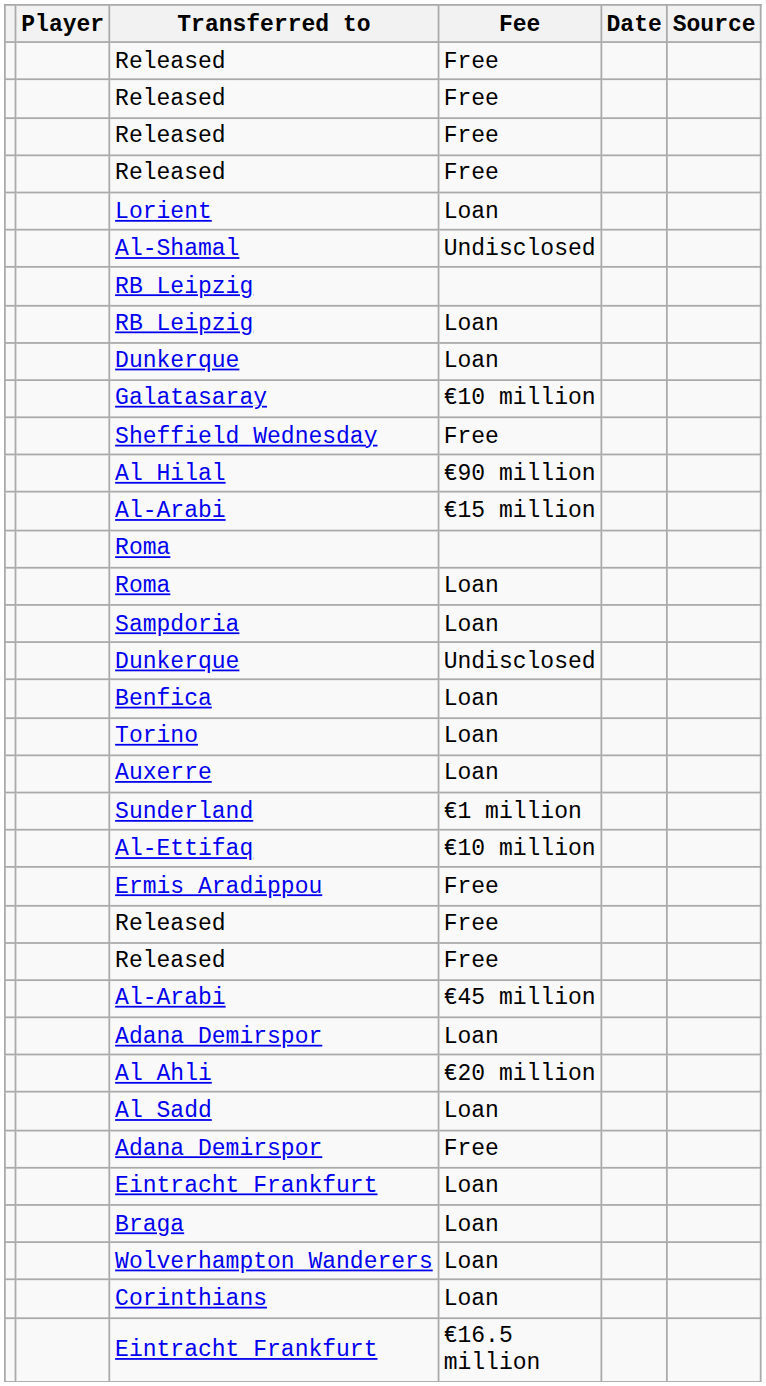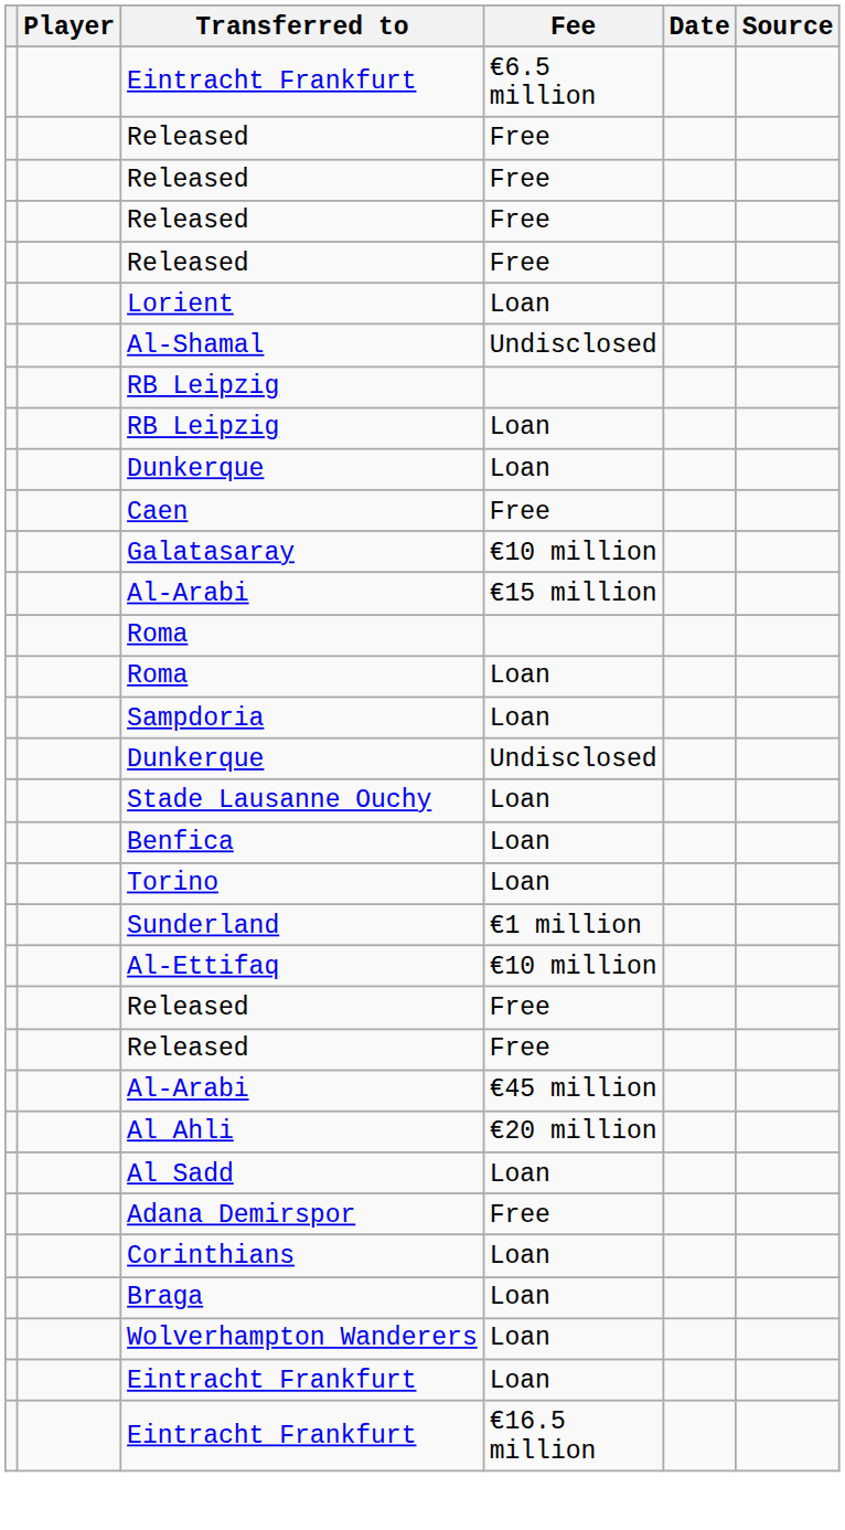+ row: Eintracht Frankfurt | €6.5 million
+ row: Caen | Free
- row: Sheffield Wednesday | Free
- row: Al Hilal | €90 million
+ row: Stade Lausanne Ouchy | Loan
- row: Auxerre | Loan
- row: Ermis Aradippou | Free
- row: Adana Demirspor | Loan
rows swapped: Corinthians <-> Eintracht Frankfurt / Loan
